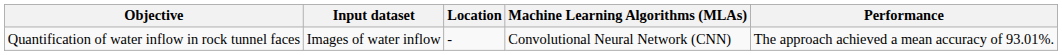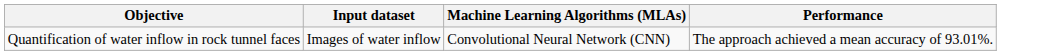- column: Location | -
